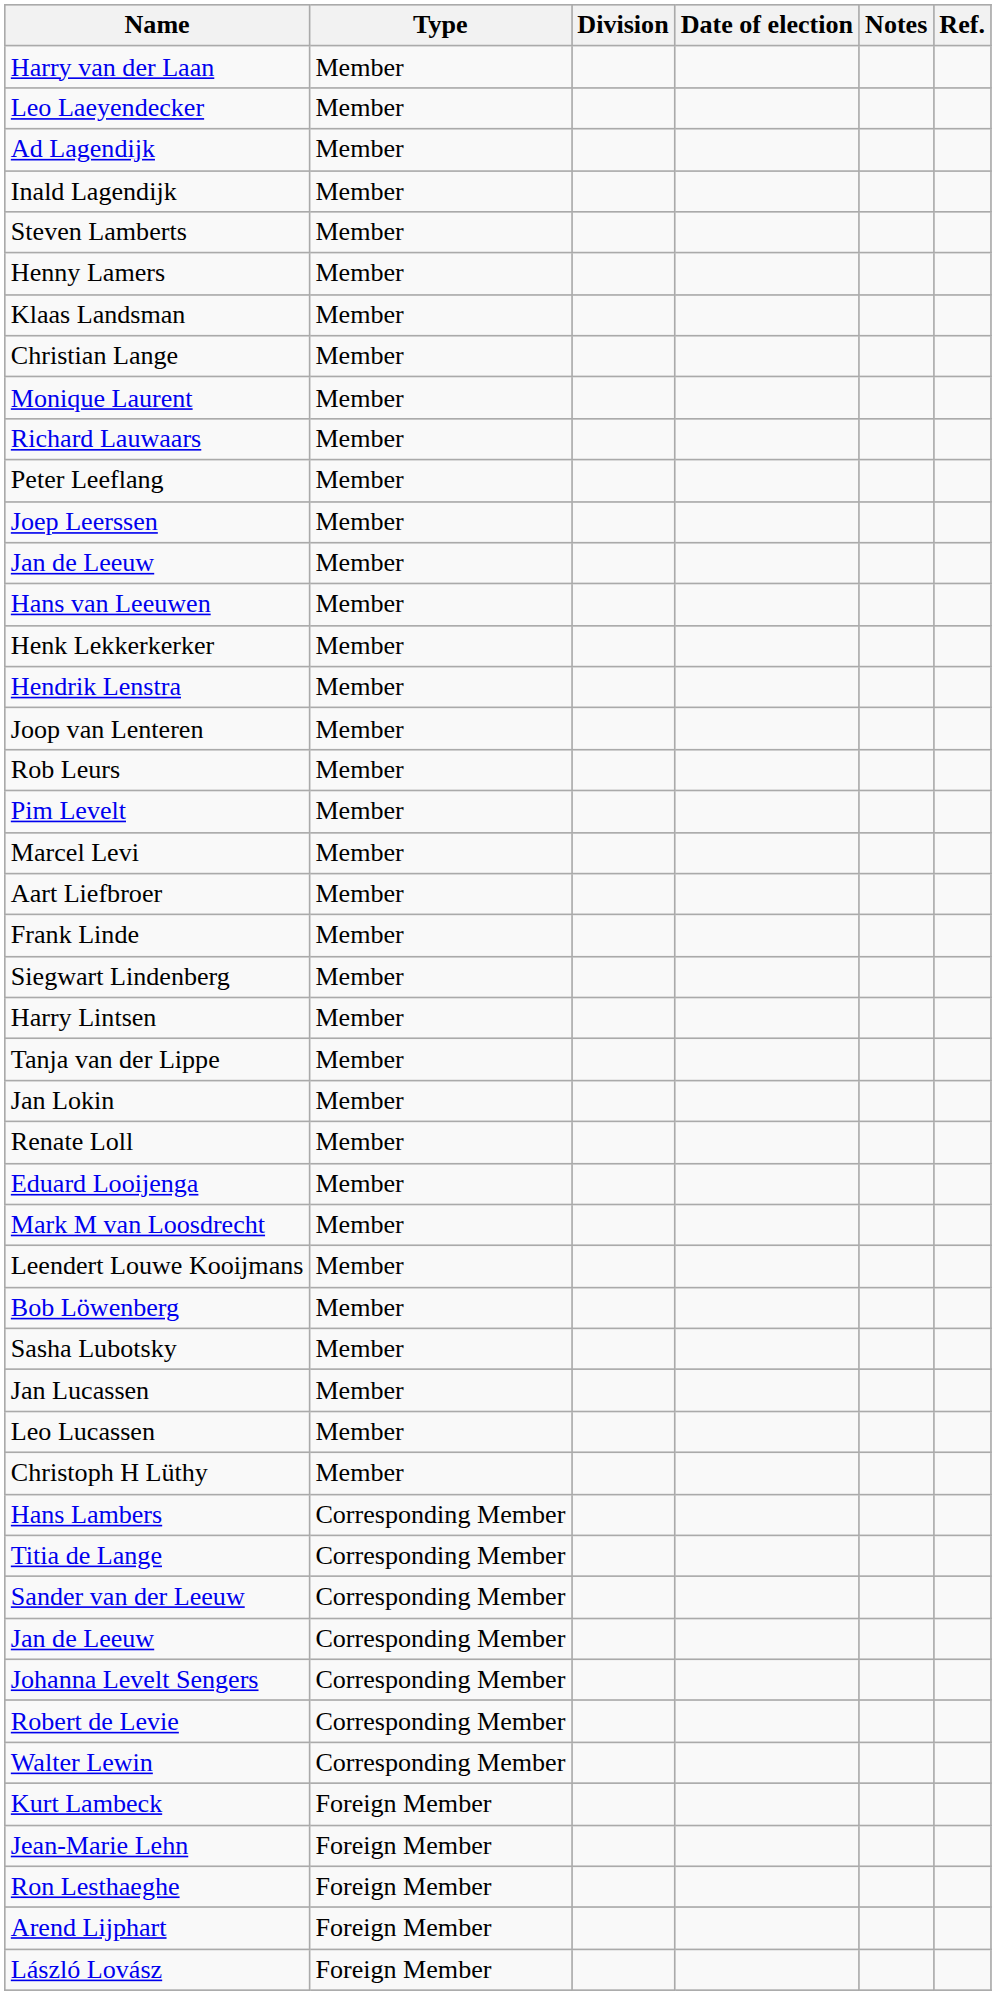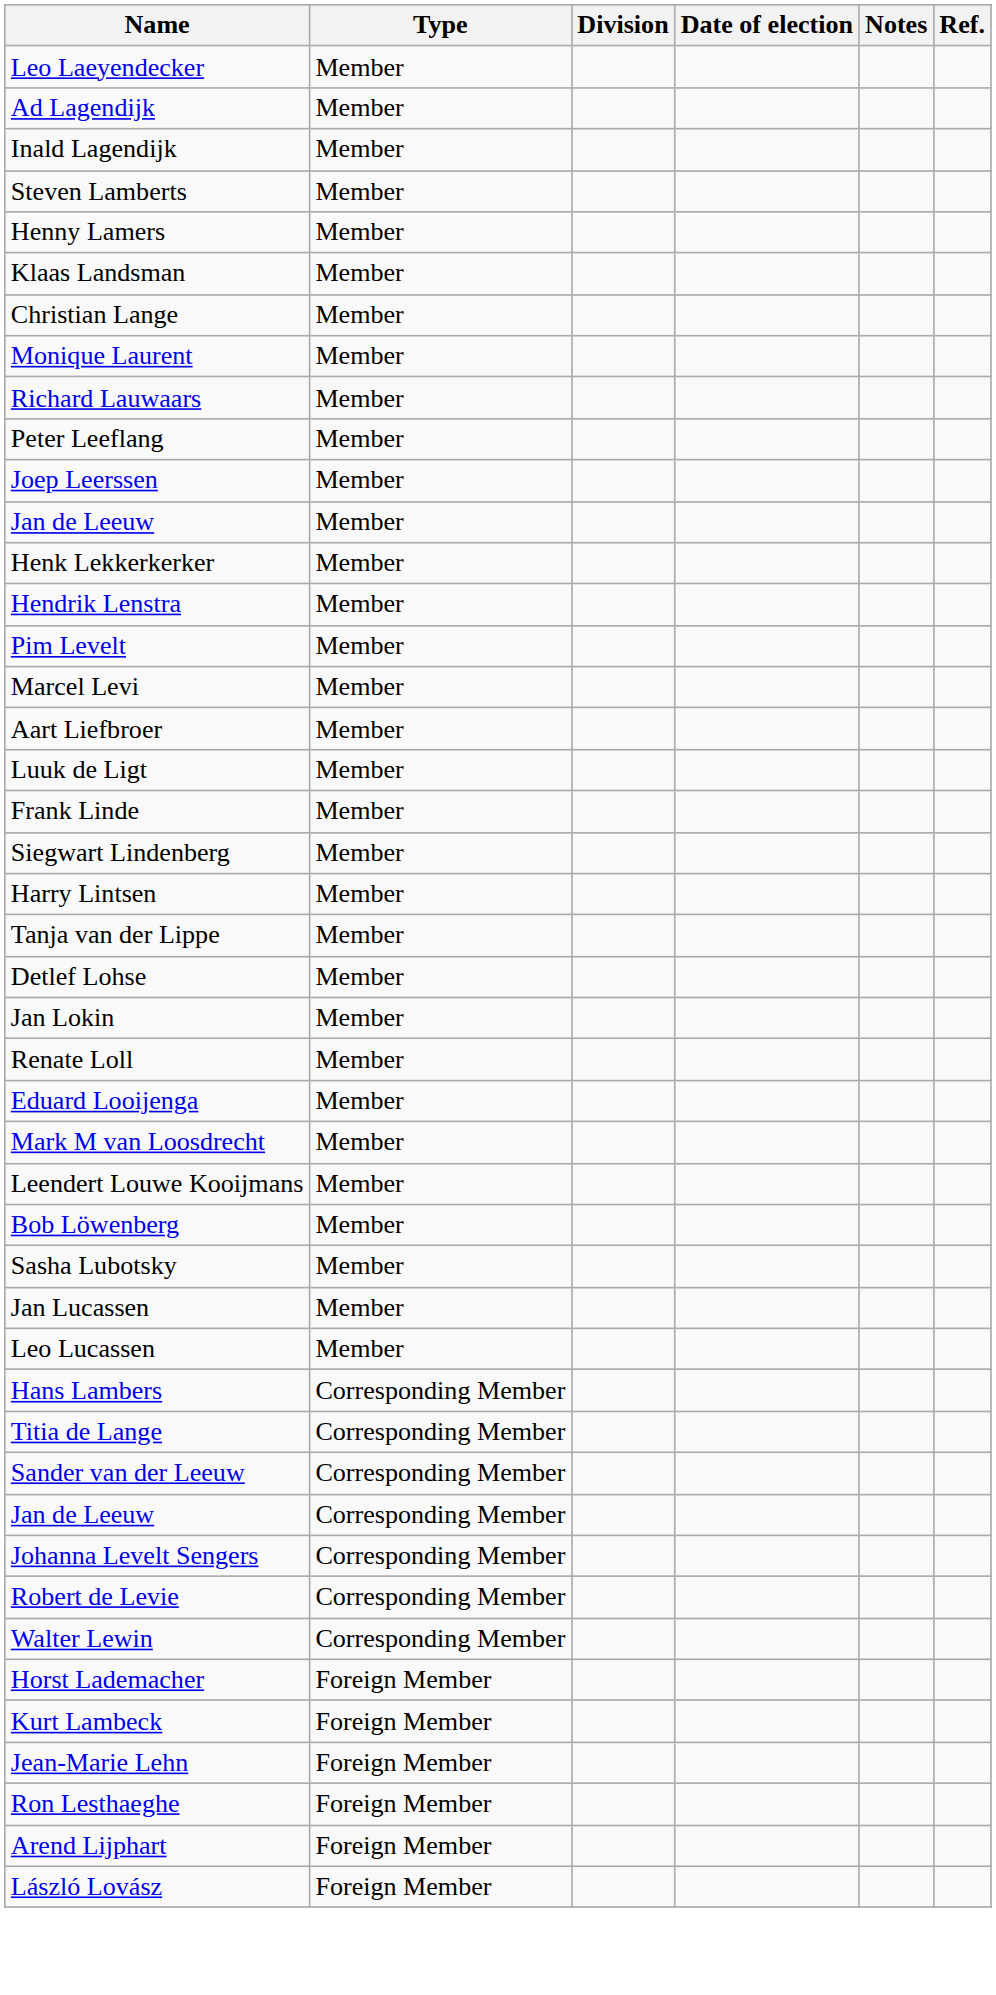- row: Harry van der Laan | Member
- row: Hans van Leeuwen | Member
- row: Joop van Lenteren | Member
- row: Rob Leurs | Member
+ row: Luuk de Ligt | Member
+ row: Detlef Lohse | Member
- row: Christoph H Lüthy | Member
+ row: Horst Lademacher | Foreign Member
